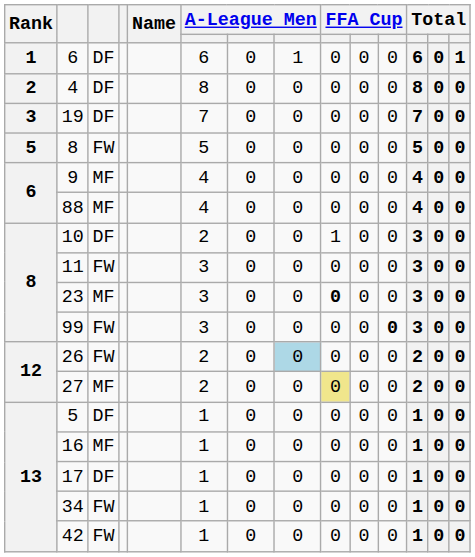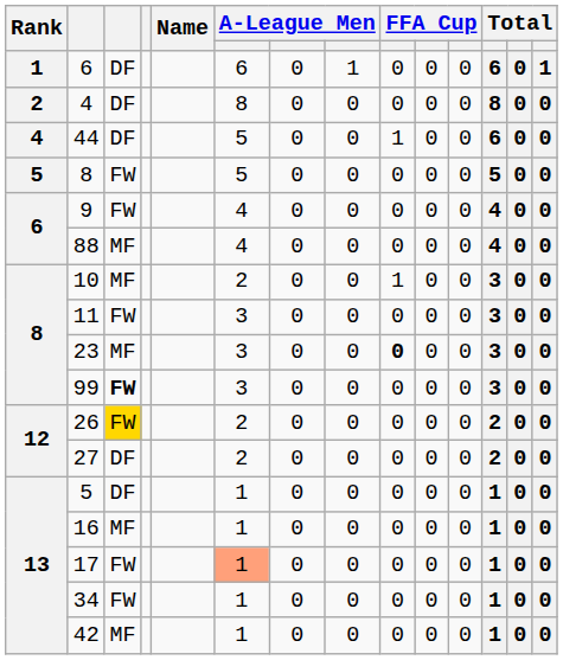- row: 3 | 19 | DF | 7 | 0 | 0 | 0 | 0 | 0 | 7 | 0 | 0
+ row: 4 | 44 | DF | 5 | 0 | 0 | 1 | 0 | 0 | 6 | 0 | 0
9 | column 3: MF -> FW
10 | column 3: DF -> MF
99 | column 3: normal -> bold
99 | column 11: bold -> normal
26 | column 3: no background -> gold background
26 | column 8: lightblue background -> no background
27 | column 3: MF -> DF
27 | column 9: khaki background -> no background
17 | column 3: DF -> FW
17 | column 6: no background -> lightsalmon background
42 | column 3: FW -> MF
